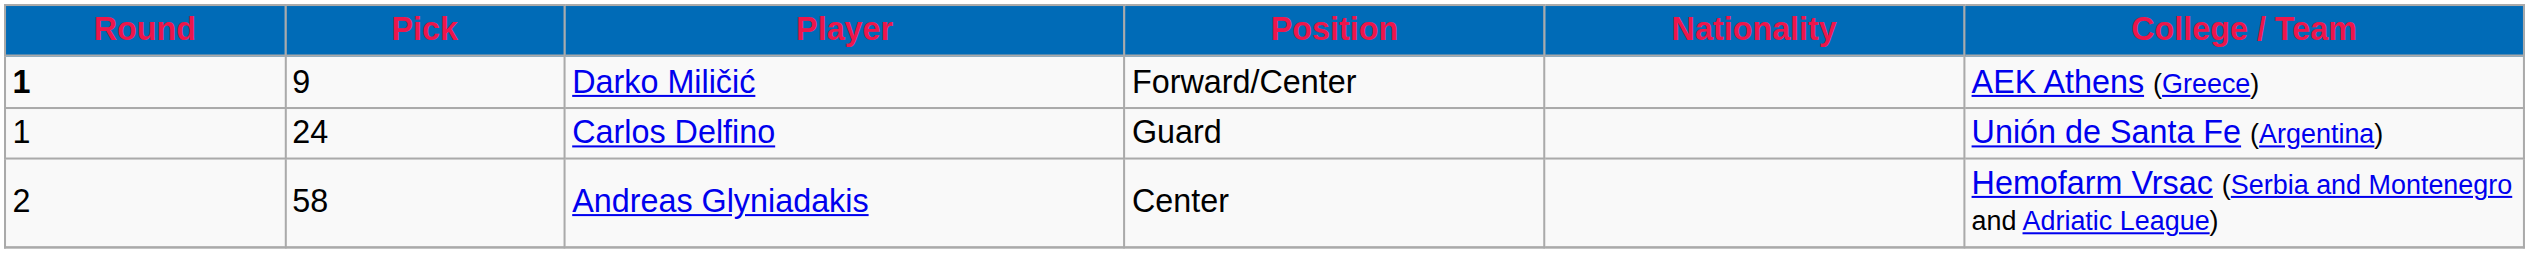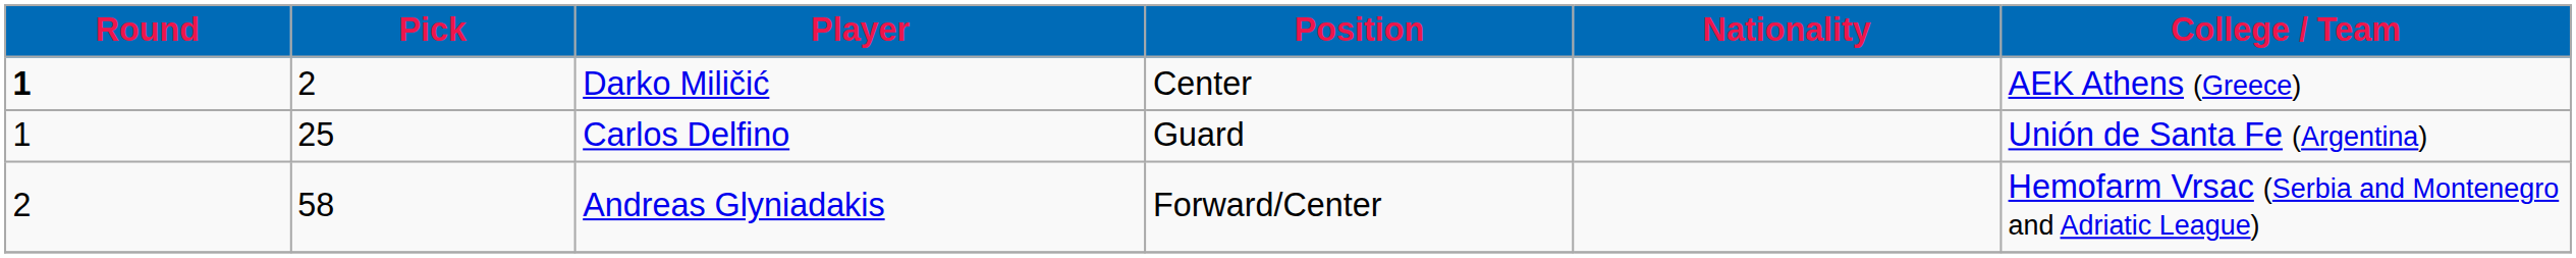Darko Miličić | Pick: 9 -> 2
Darko Miličić | Position: Forward/Center -> Center
Carlos Delfino | Pick: 24 -> 25
Andreas Glyniadakis | Position: Center -> Forward/Center
